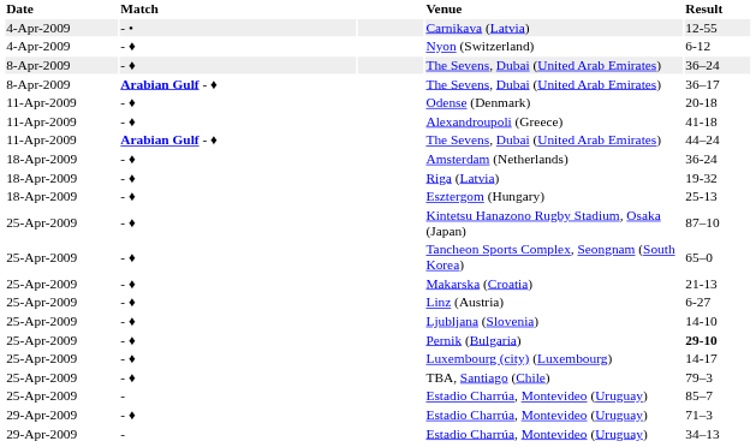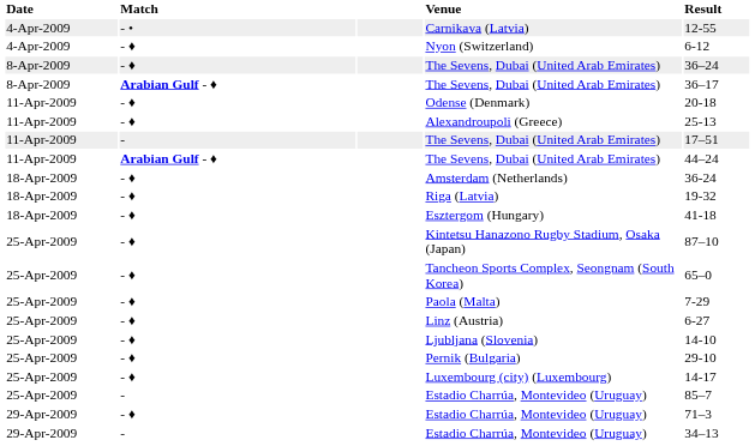Alexandroupoli (Greece) | Result: 41-18 -> 25-13
+ row: 11-Apr-2009 | - | The Sevens, Dubai (United Arab Emirates) | 17–51
Esztergom (Hungary) | Result: 25-13 -> 41-18
+ row: 25-Apr-2009 | - ♦ | Paola (Malta) | 7-29
- row: 25-Apr-2009 | - ♦ | Makarska (Croatia) | 21-13
Pernik (Bulgaria) | Result: bold -> normal
- row: 25-Apr-2009 | - ♦ | TBA, Santiago (Chile) | 79–3
